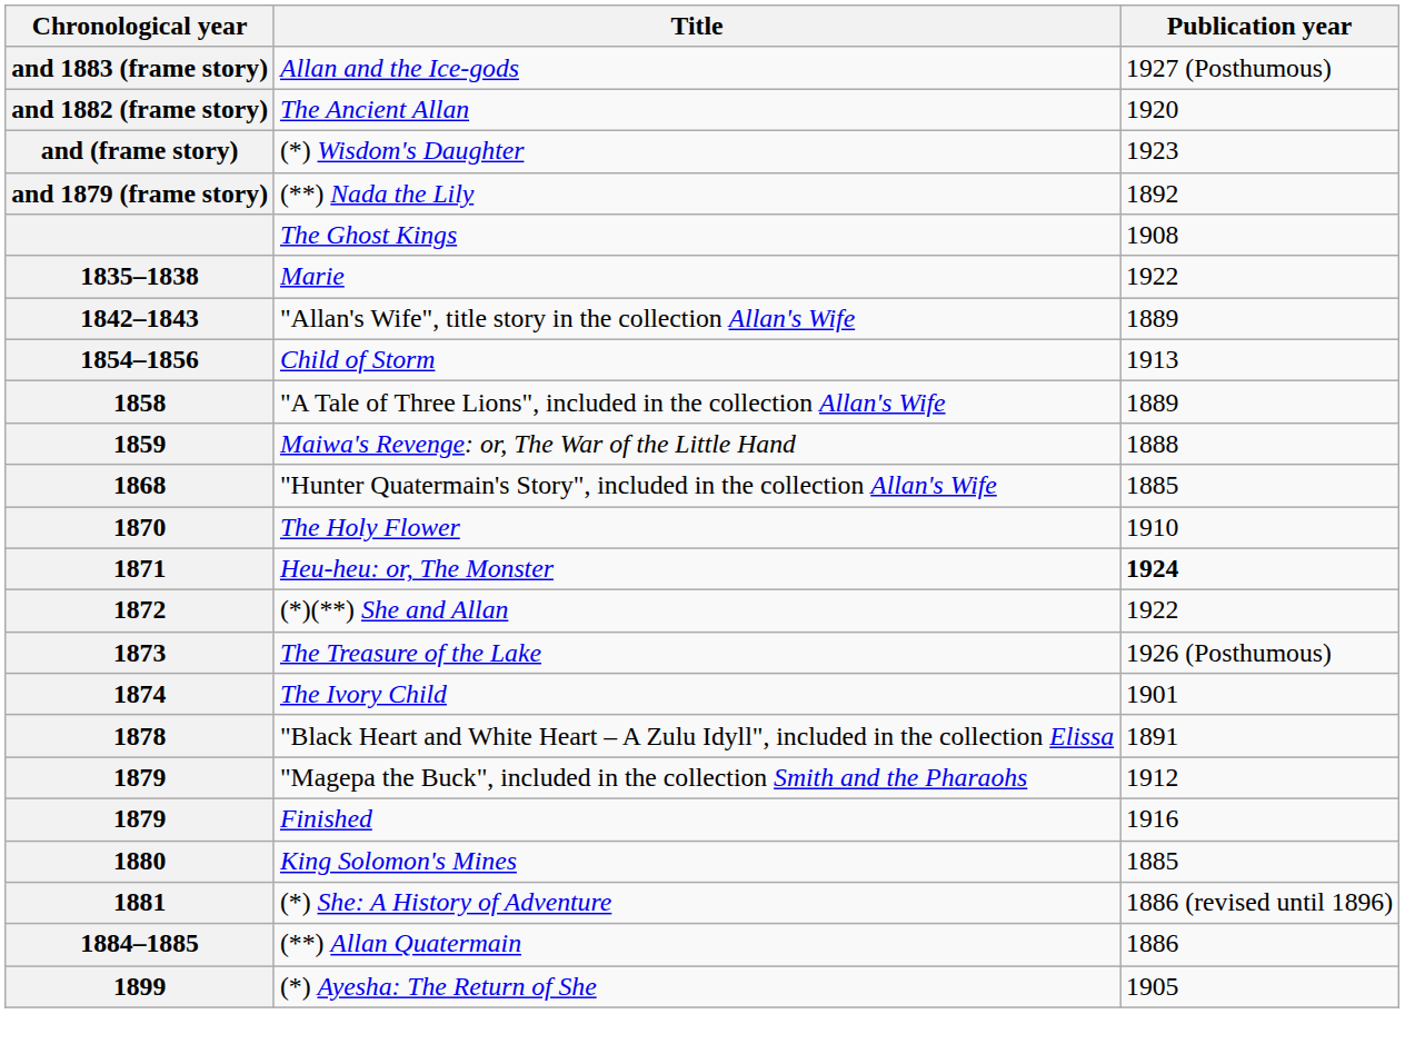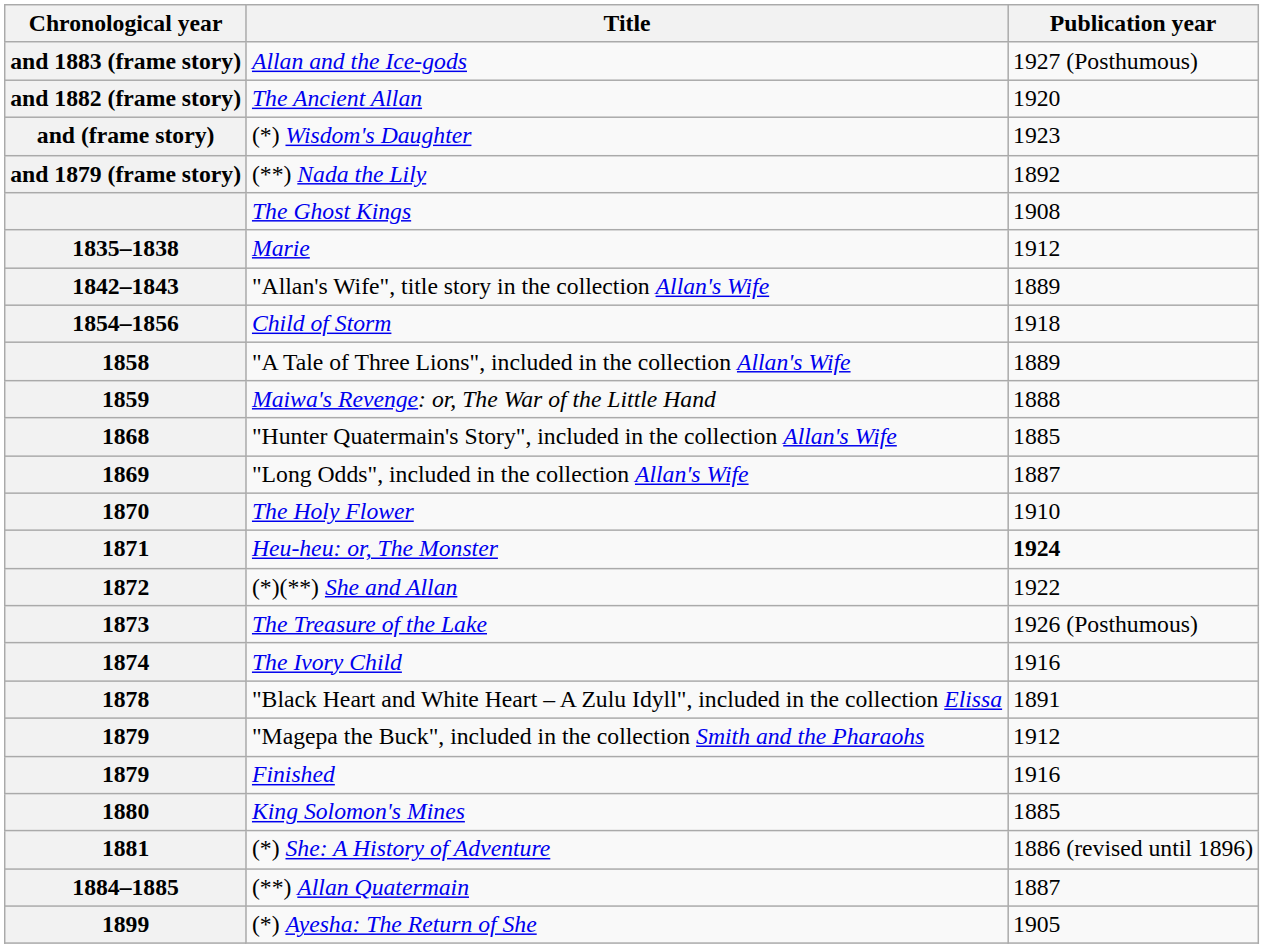1835–1838 | Publication year: 1922 -> 1912
1854–1856 | Publication year: 1913 -> 1918
+ row: 1869 | "Long Odds", included in the collection Allan's Wife | 1887
1874 | Publication year: 1901 -> 1916
1884–1885 | Publication year: 1886 -> 1887
